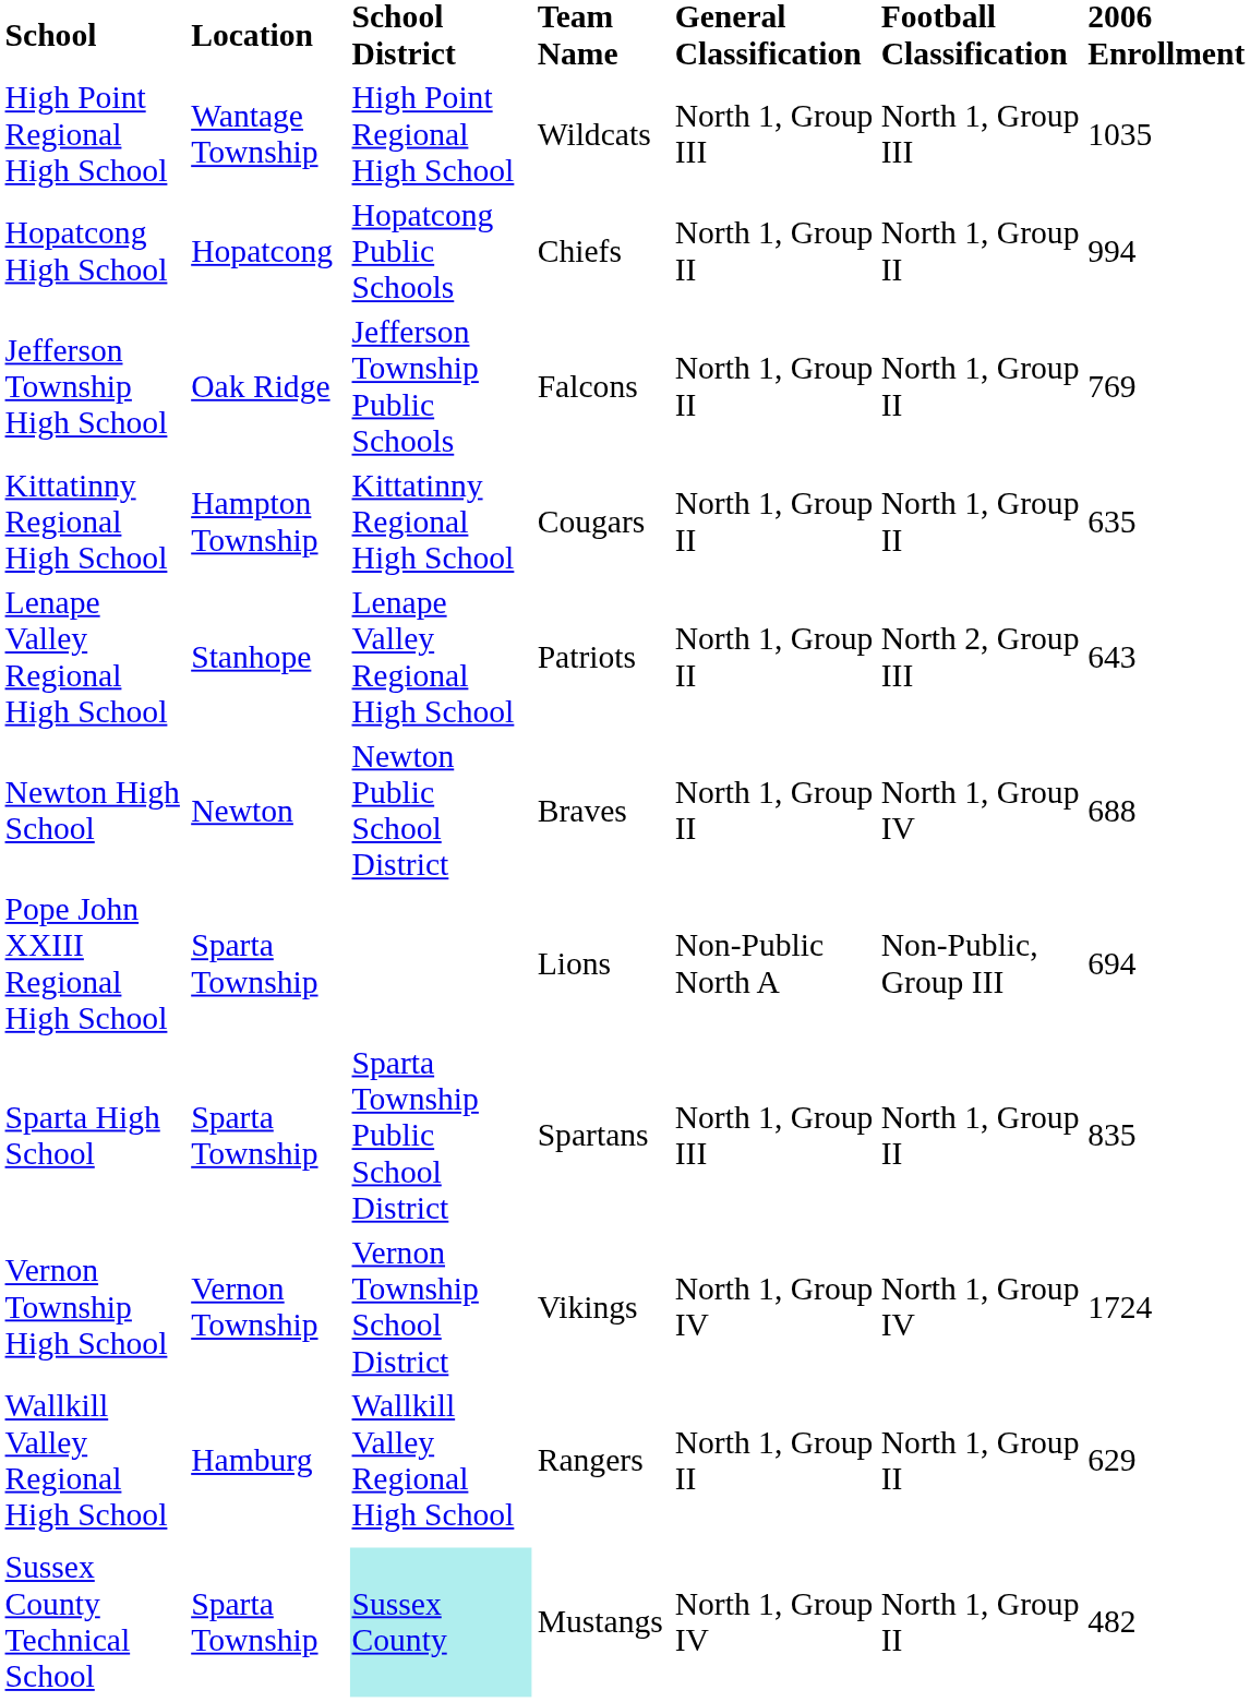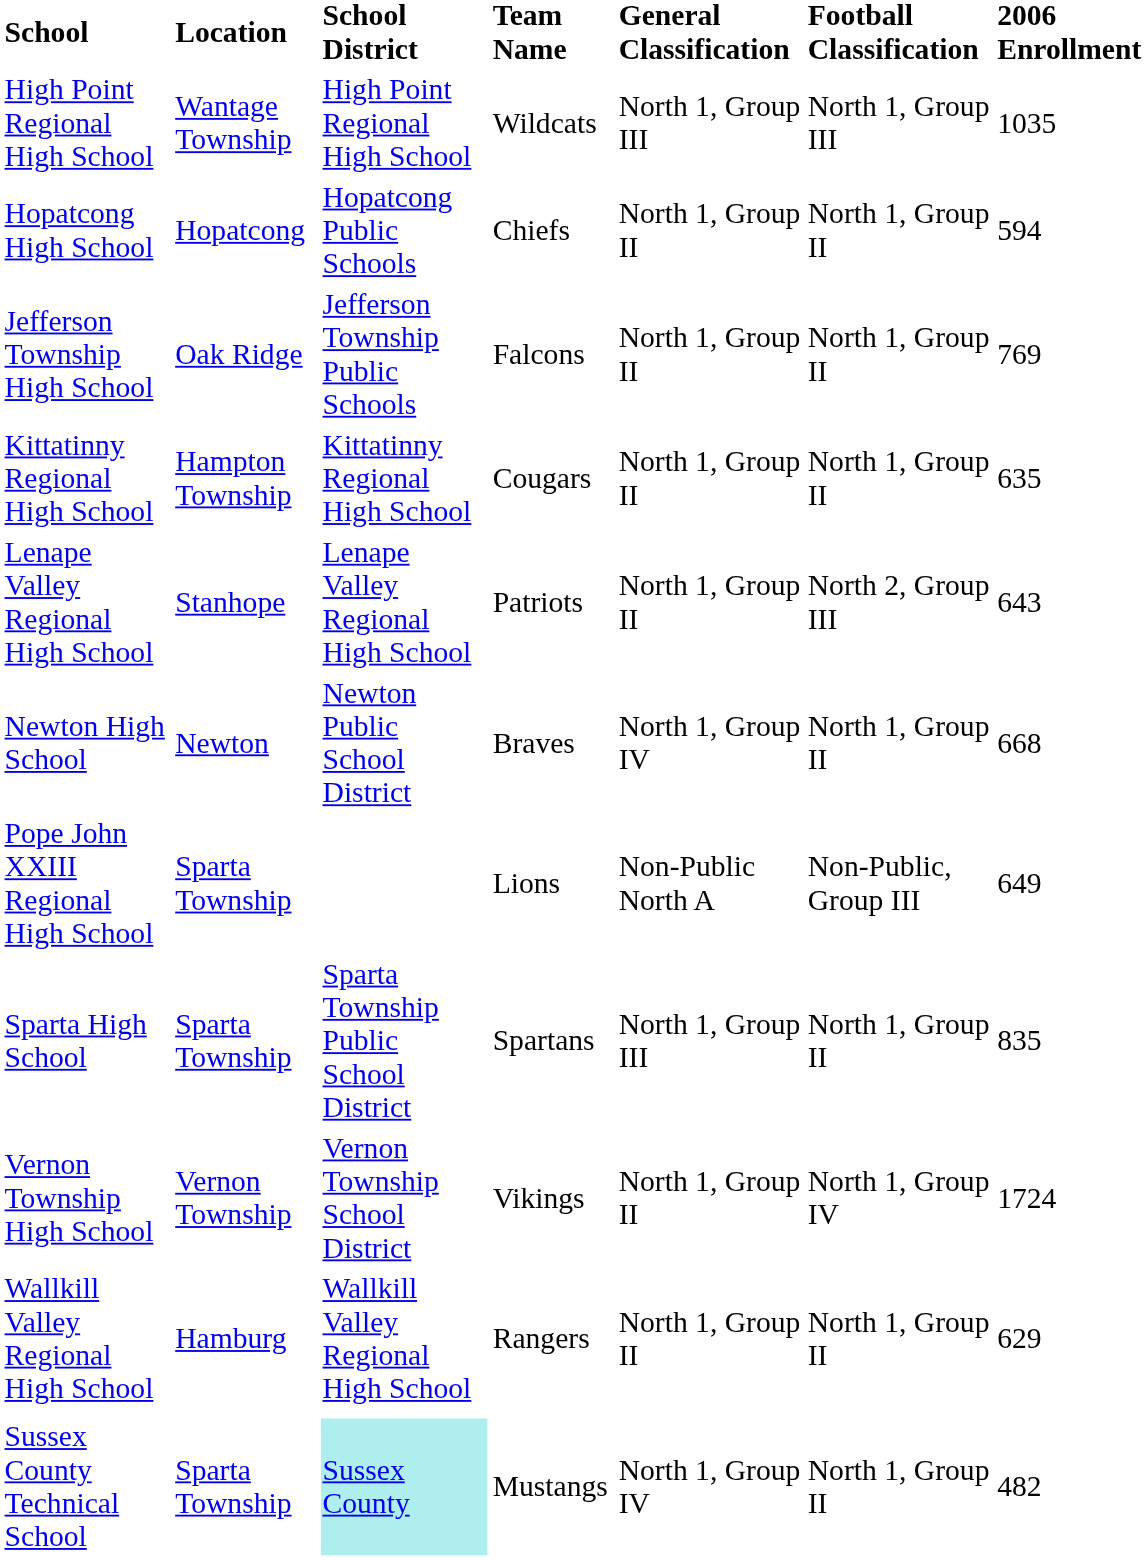Hopatcong High School | 2006 Enrollment: 994 -> 594
Newton High School | General Classification: North 1, Group II -> North 1, Group IV
Newton High School | Football Classification: North 1, Group IV -> North 1, Group II
Newton High School | 2006 Enrollment: 688 -> 668
Pope John XXIII Regional High School | 2006 Enrollment: 694 -> 649
Vernon Township High School | General Classification: North 1, Group IV -> North 1, Group II
